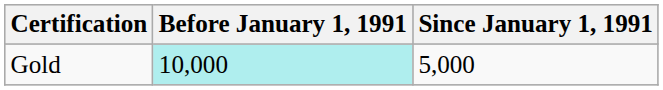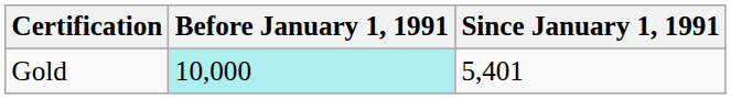Gold | Since January 1, 1991: 5,000 -> 5,401
